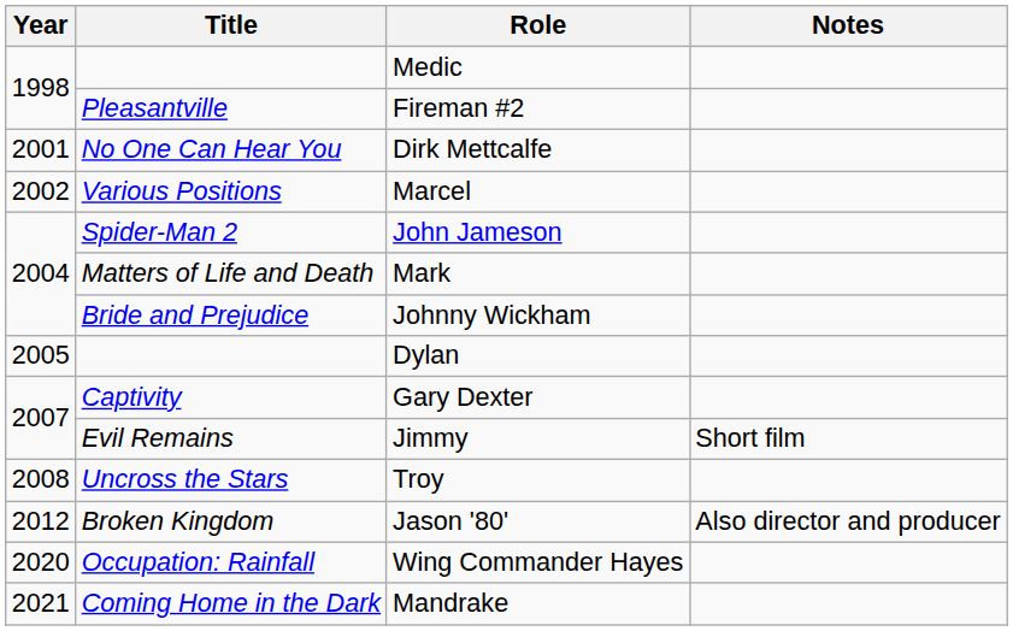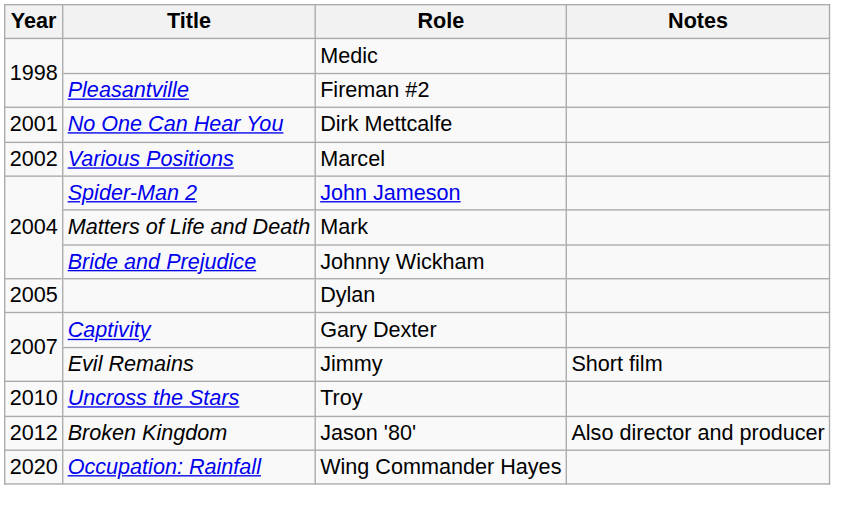Troy | Year: 2008 -> 2010
- row: 2021 | Coming Home in the Dark | Mandrake
